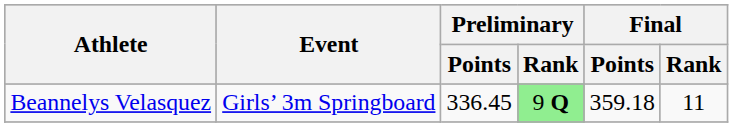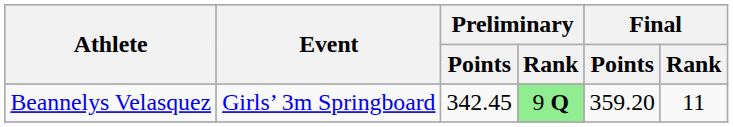Beannelys Velasquez | Preliminary / Points: 336.45 -> 342.45
Beannelys Velasquez | Final / Points: 359.18 -> 359.20
